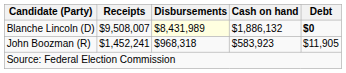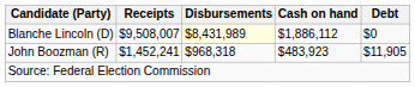Blanche Lincoln (D) | Cash on hand: $1,886,132 -> $1,886,112
Blanche Lincoln (D) | Debt: bold -> normal
John Boozman (R) | Cash on hand: $583,923 -> $483,923
